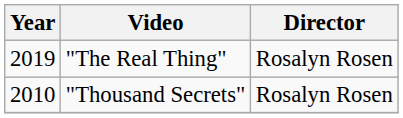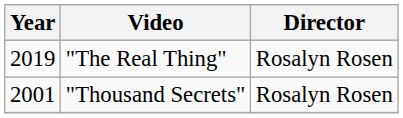"Thousand Secrets" | Year: 2010 -> 2001
